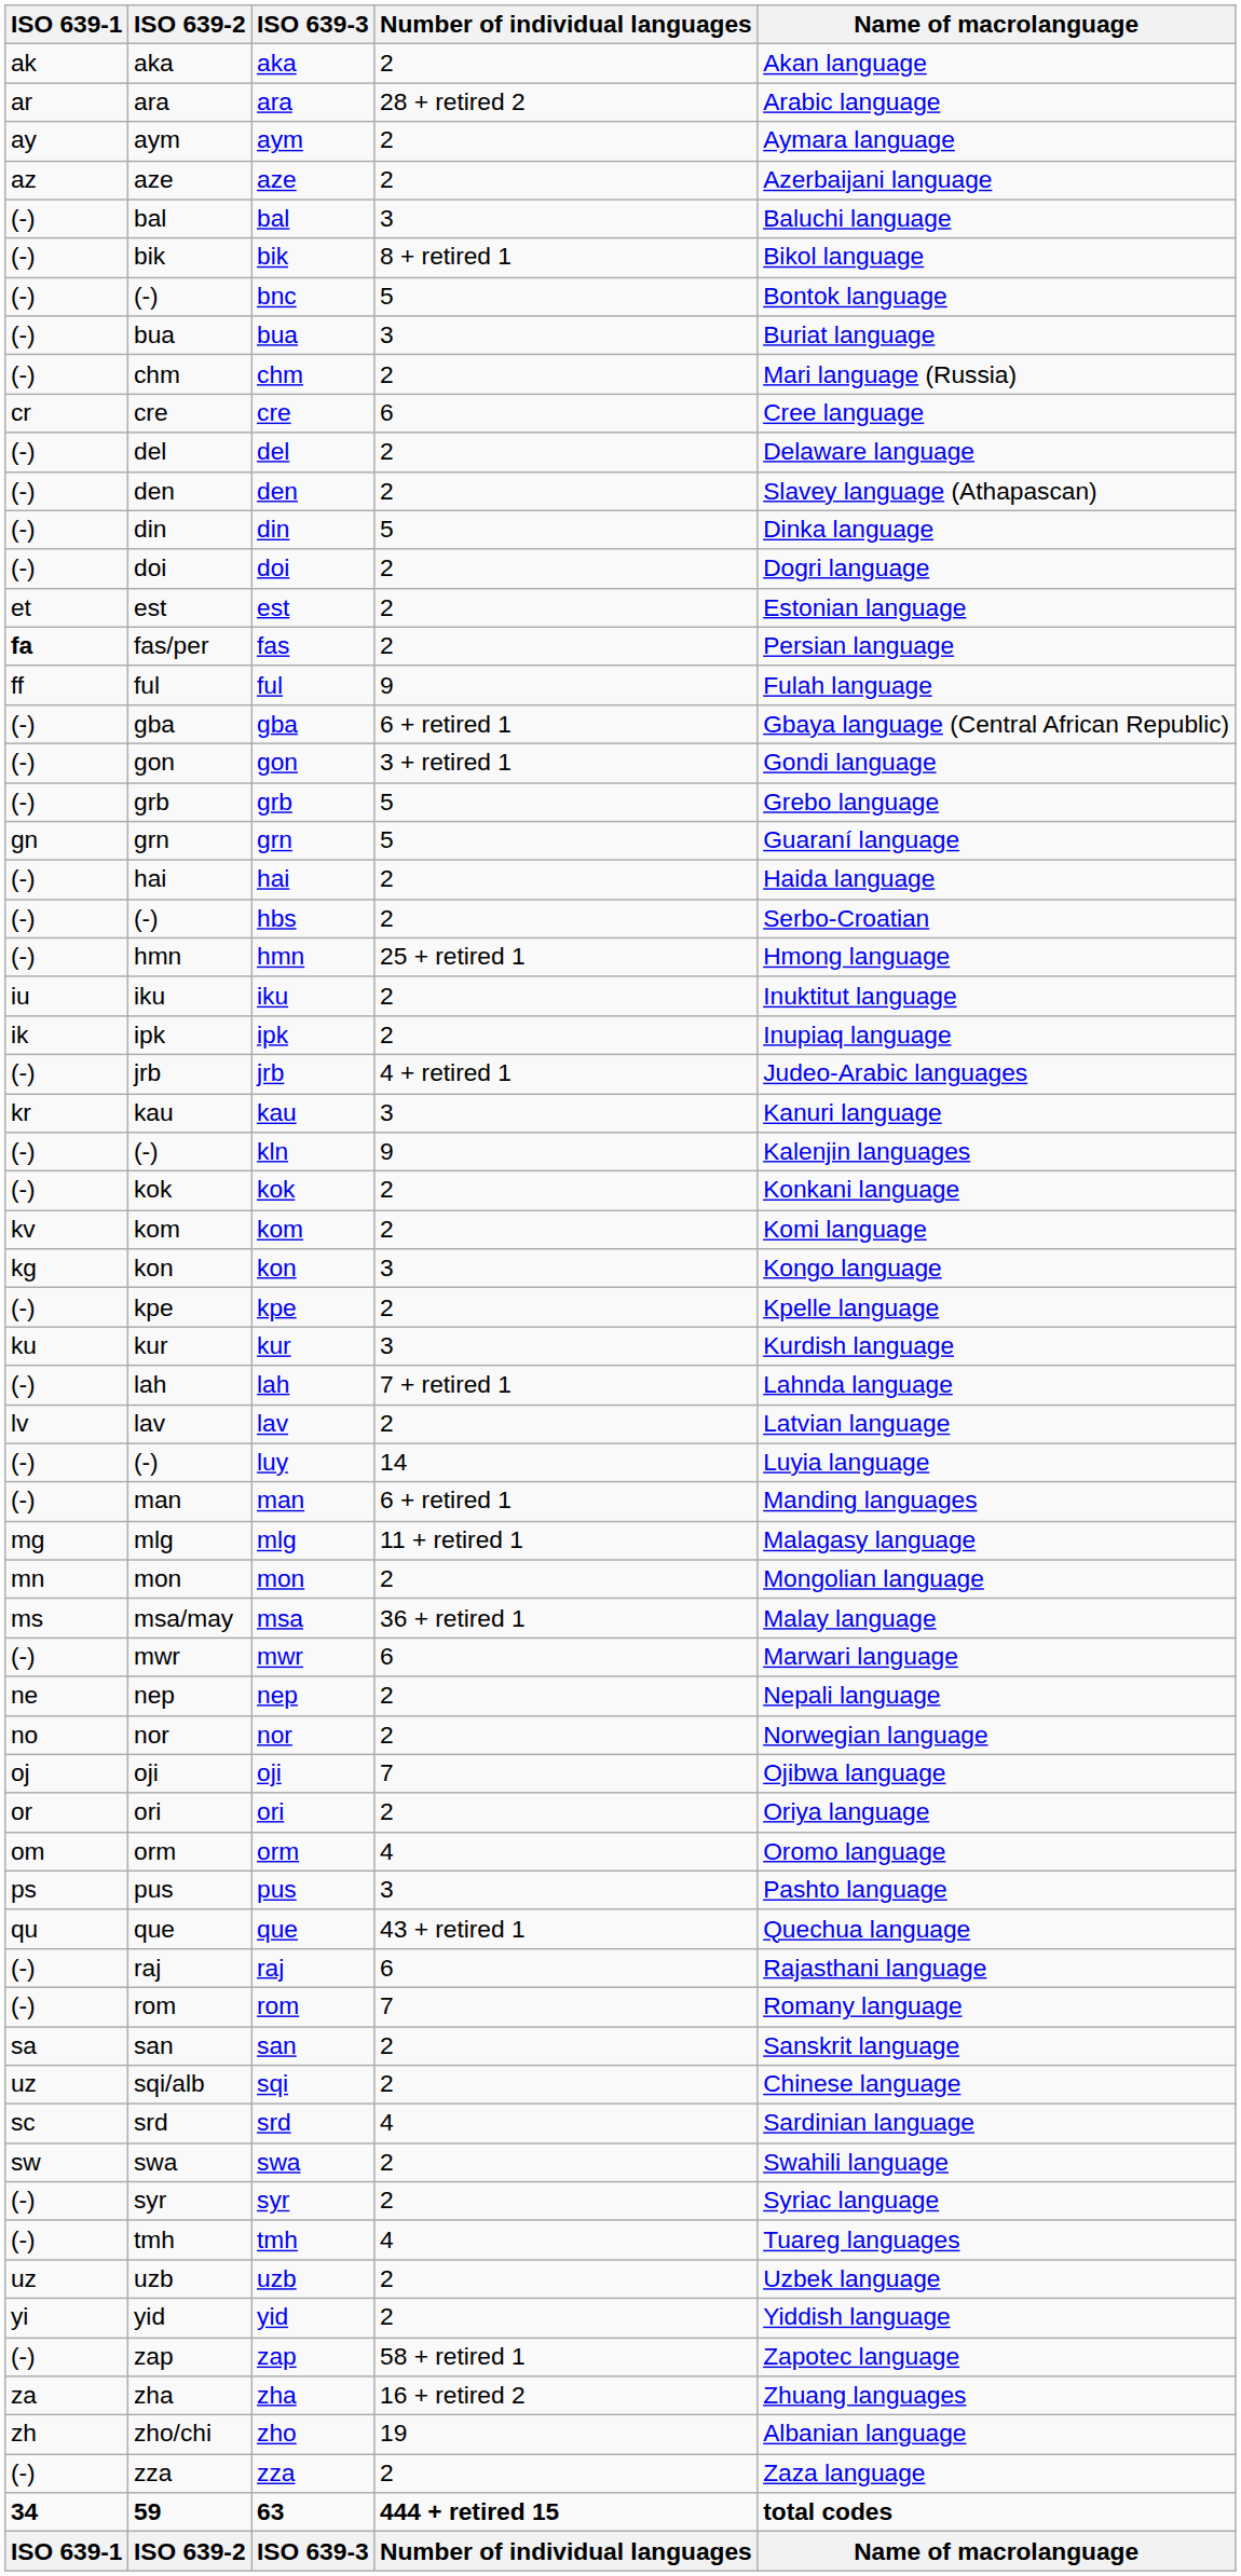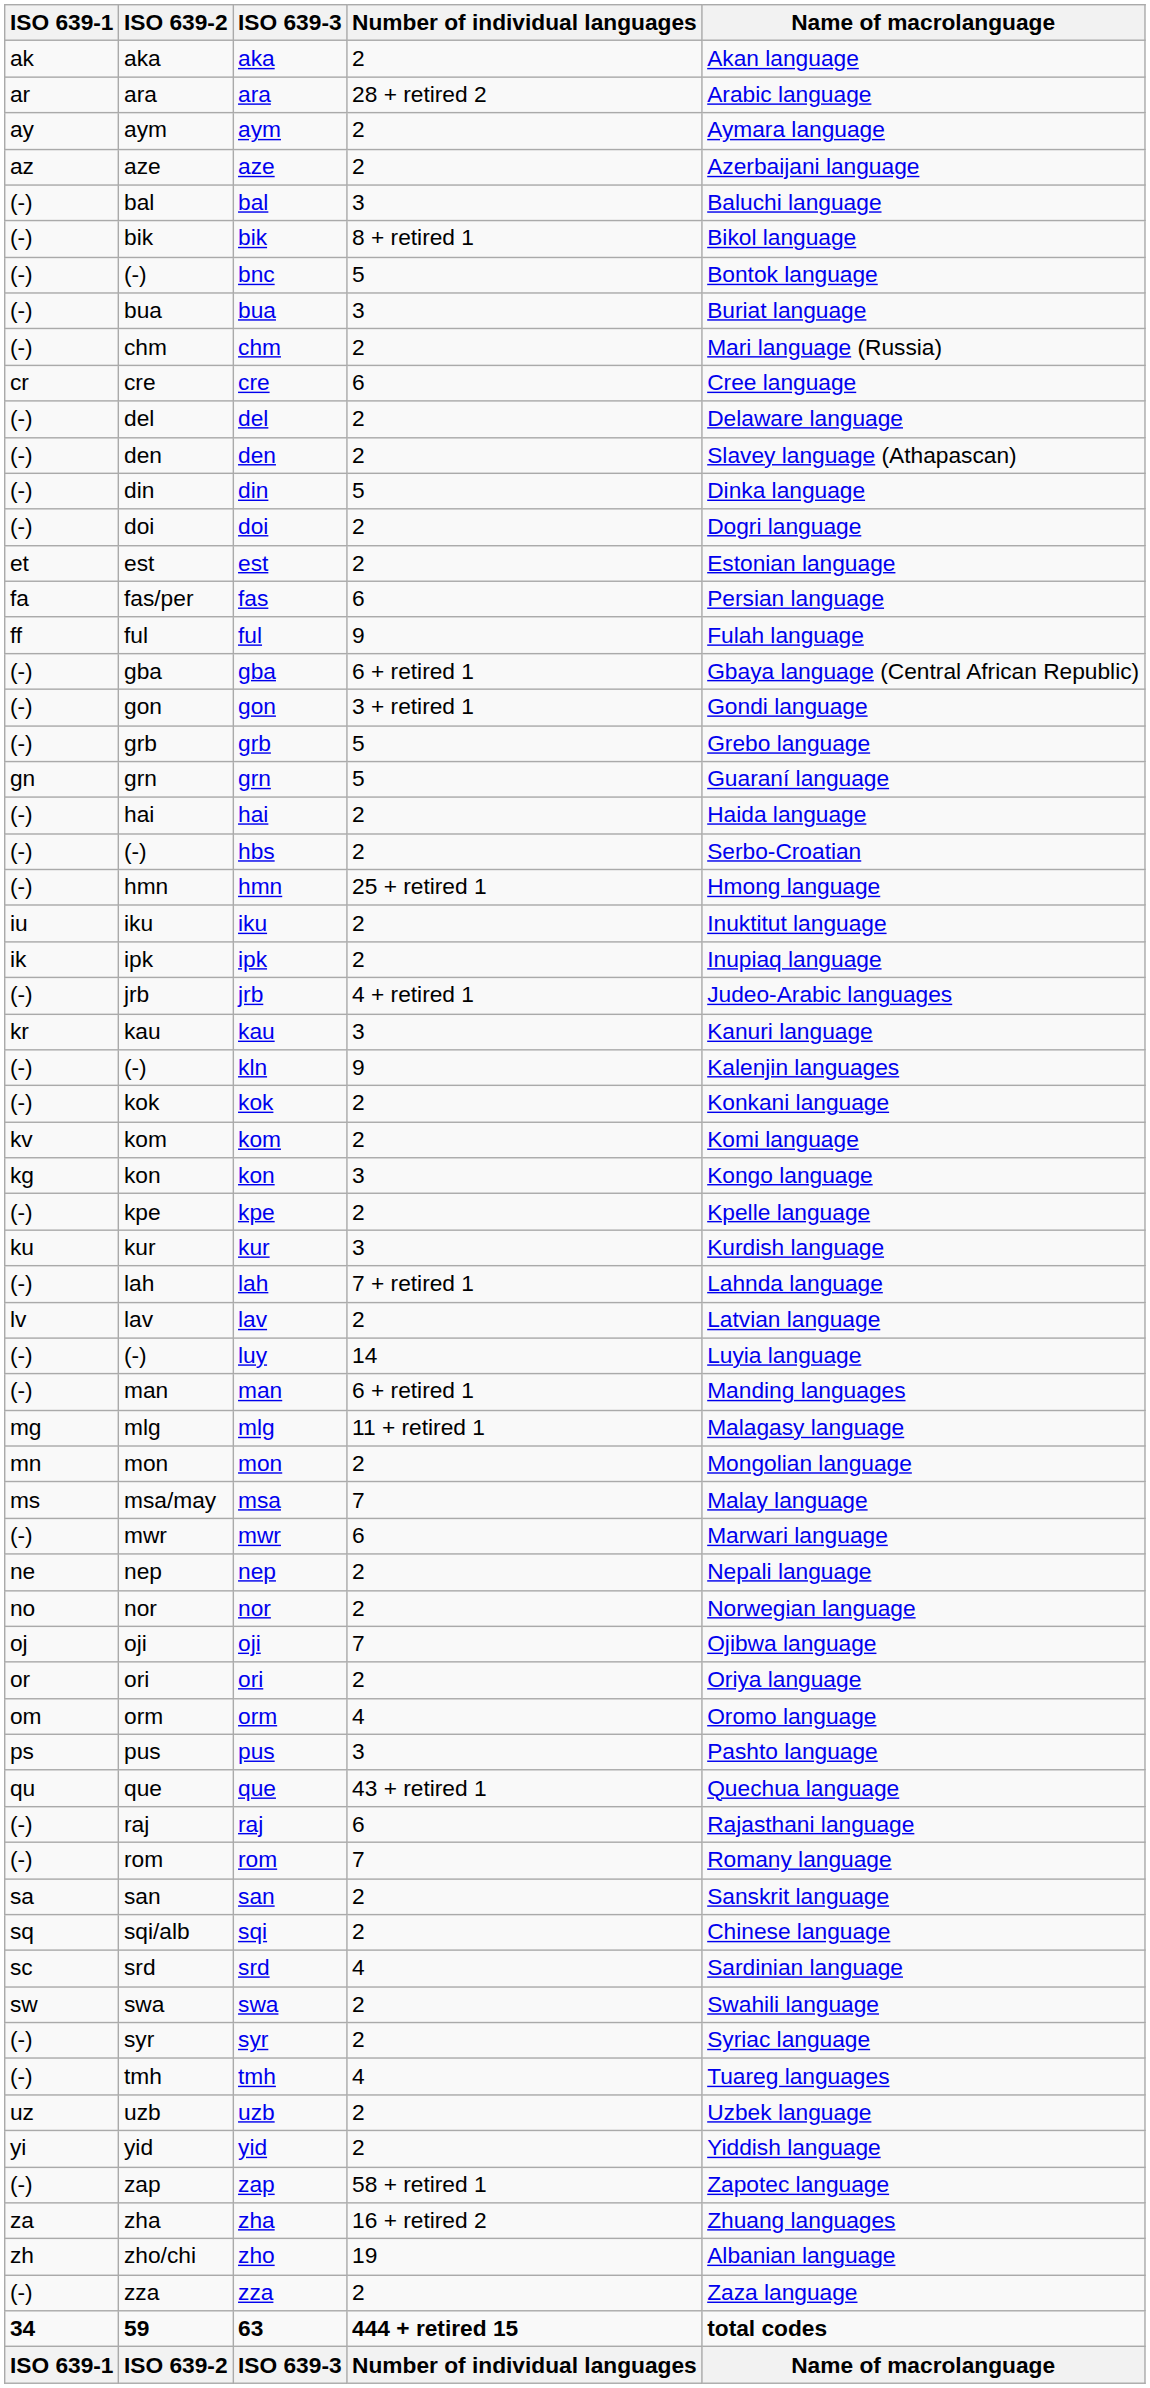fas | ISO 639-1: bold -> normal
fas | Number of individual languages: 2 -> 6
msa | Number of individual languages: 36 + retired 1 -> 7
sqi | ISO 639-1: uz -> sq
